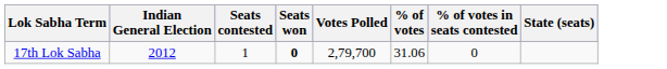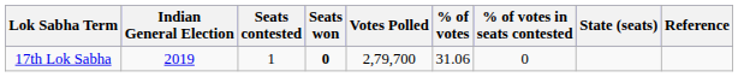+ column: Reference
17th Lok Sabha | Indian General Election: 2012 -> 2019
